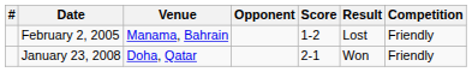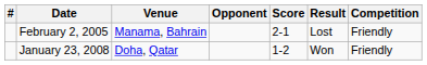February 2, 2005 | Score: 1-2 -> 2-1
January 23, 2008 | Score: 2-1 -> 1-2
